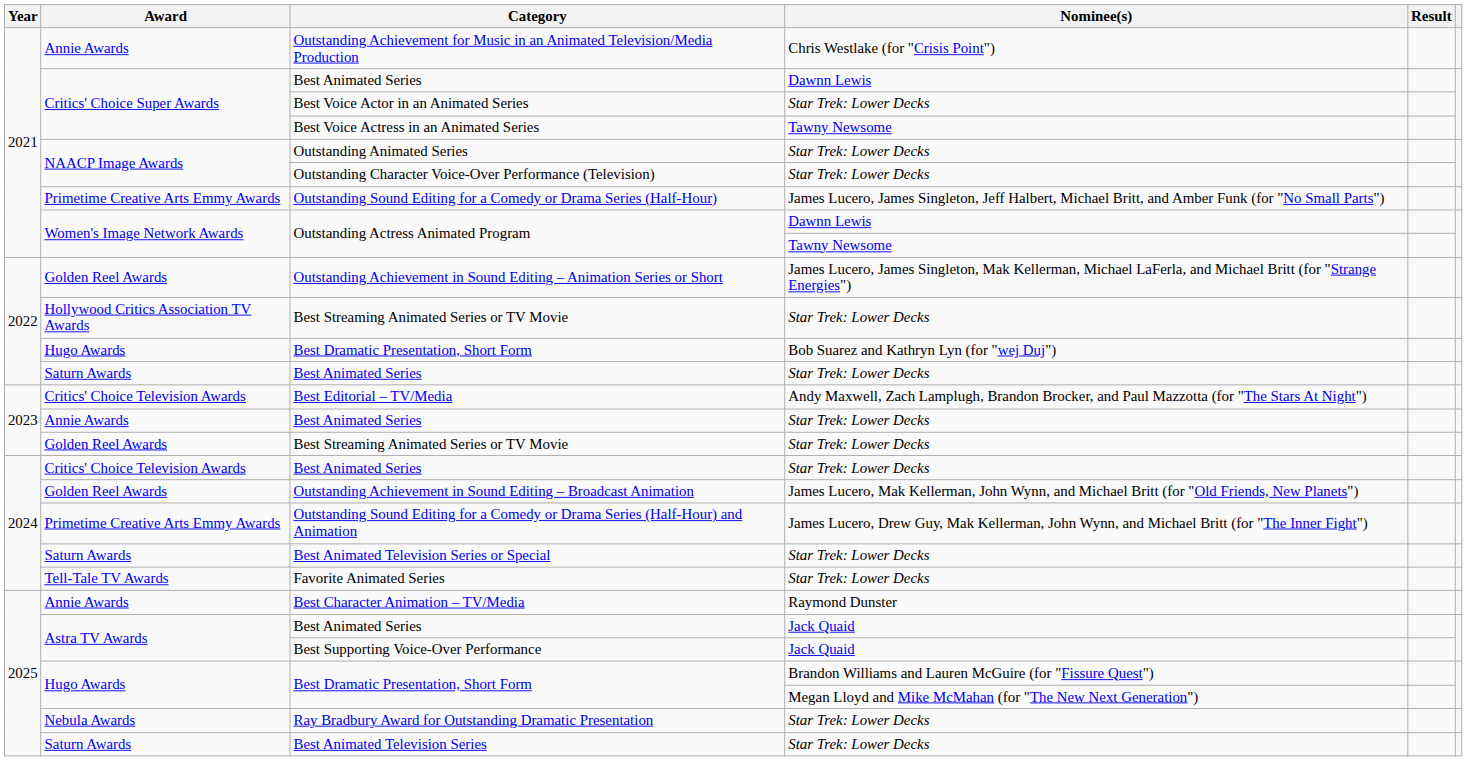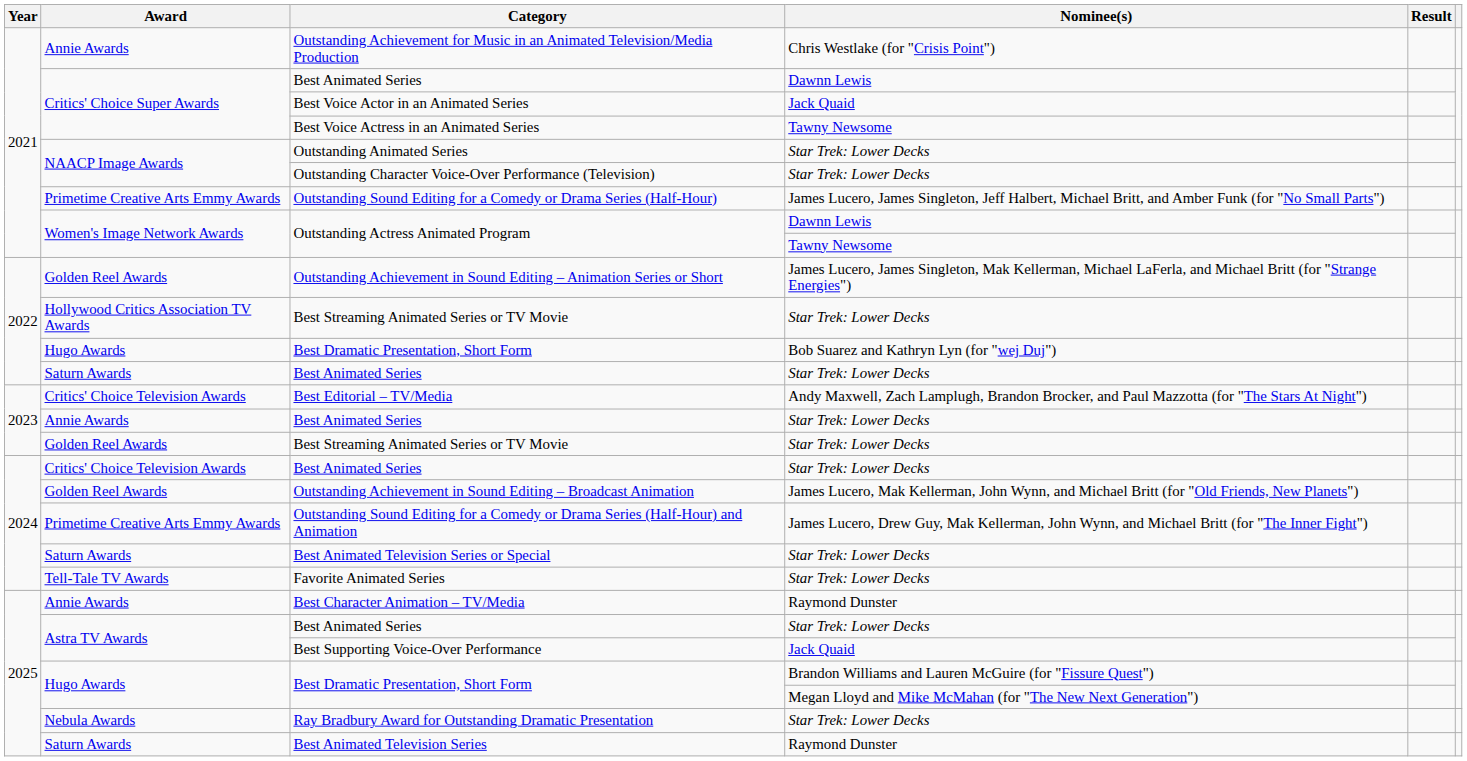Best Voice Actor in an Animated Series | Nominee(s): Star Trek: Lower Decks -> Jack Quaid
2025 / Best Animated Series | Nominee(s): Jack Quaid -> Star Trek: Lower Decks
Best Animated Television Series | Nominee(s): Star Trek: Lower Decks -> Raymond Dunster
